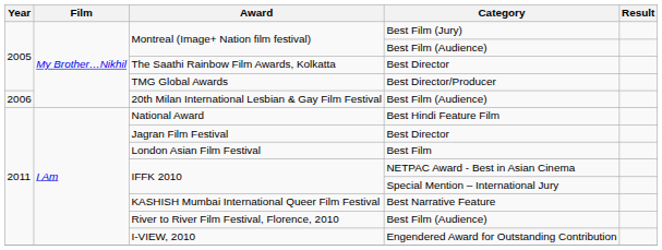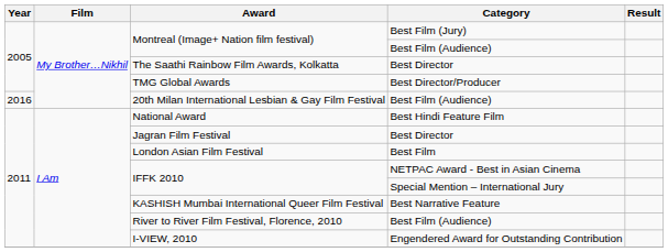20th Milan International Lesbian & Gay Film Festival | Year: 2006 -> 2016
